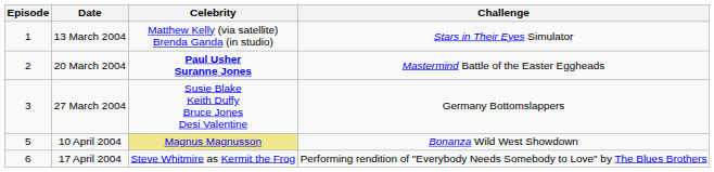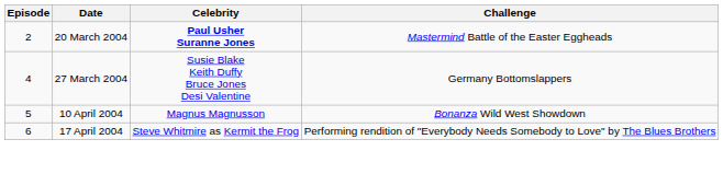- row: 1 | 13 March 2004 | Matthew Kelly (via satellite) Brenda Ganda (in studio) | Stars in Their Eyes Simulator
27 March 2004 | Episode: 3 -> 4
10 April 2004 | Celebrity: khaki background -> no background
